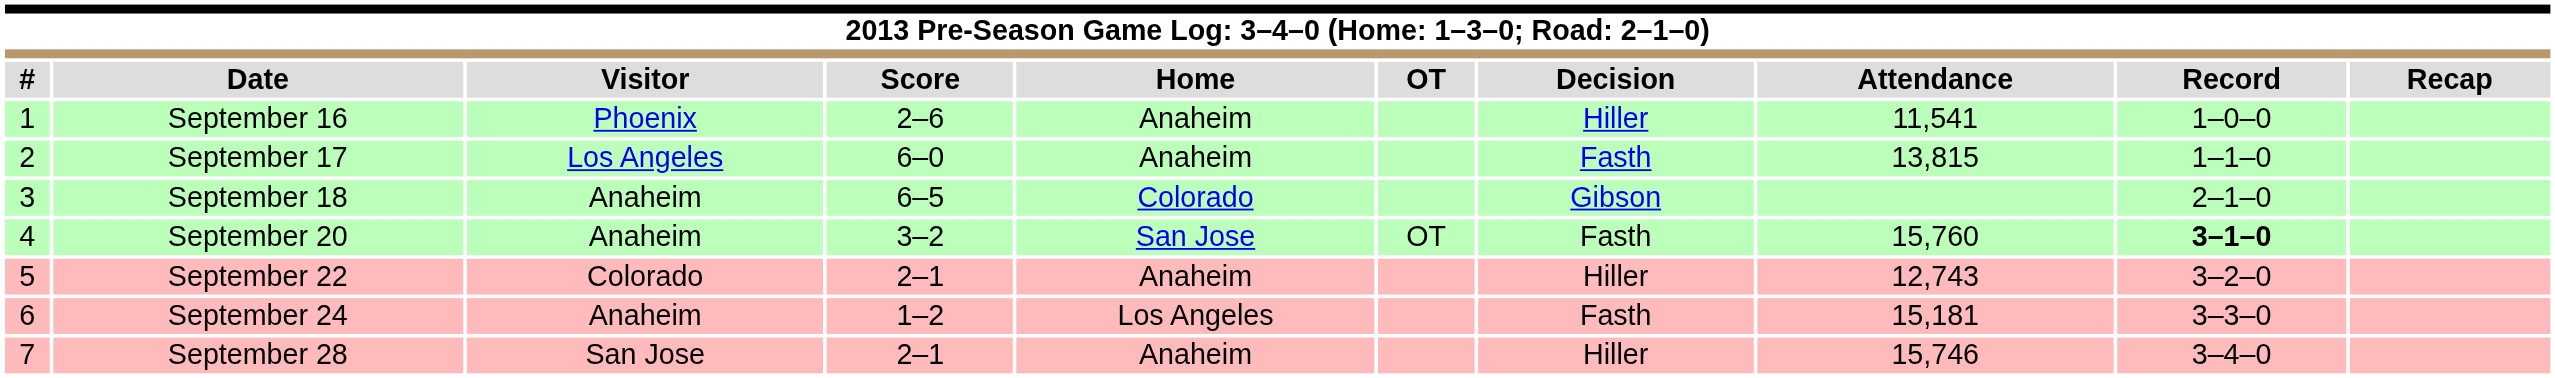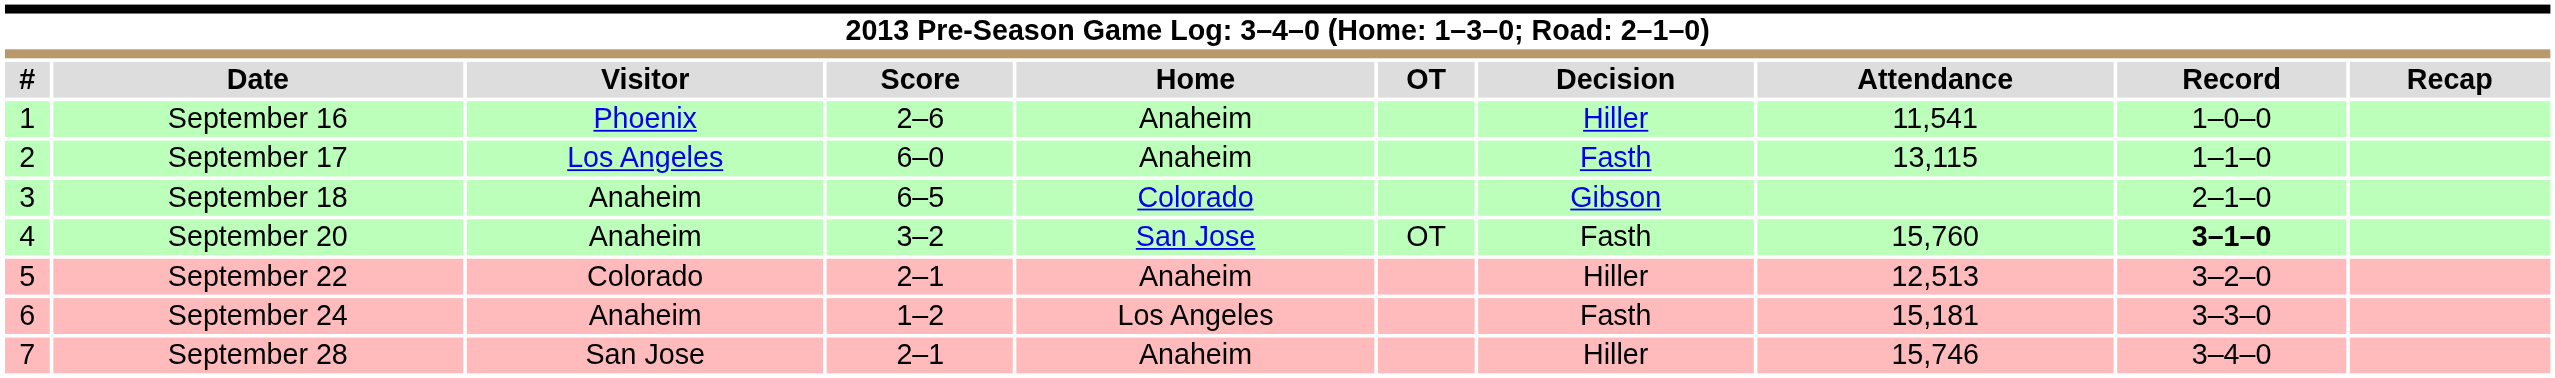September 17 | Attendance: 13,815 -> 13,115
September 22 | Attendance: 12,743 -> 12,513
